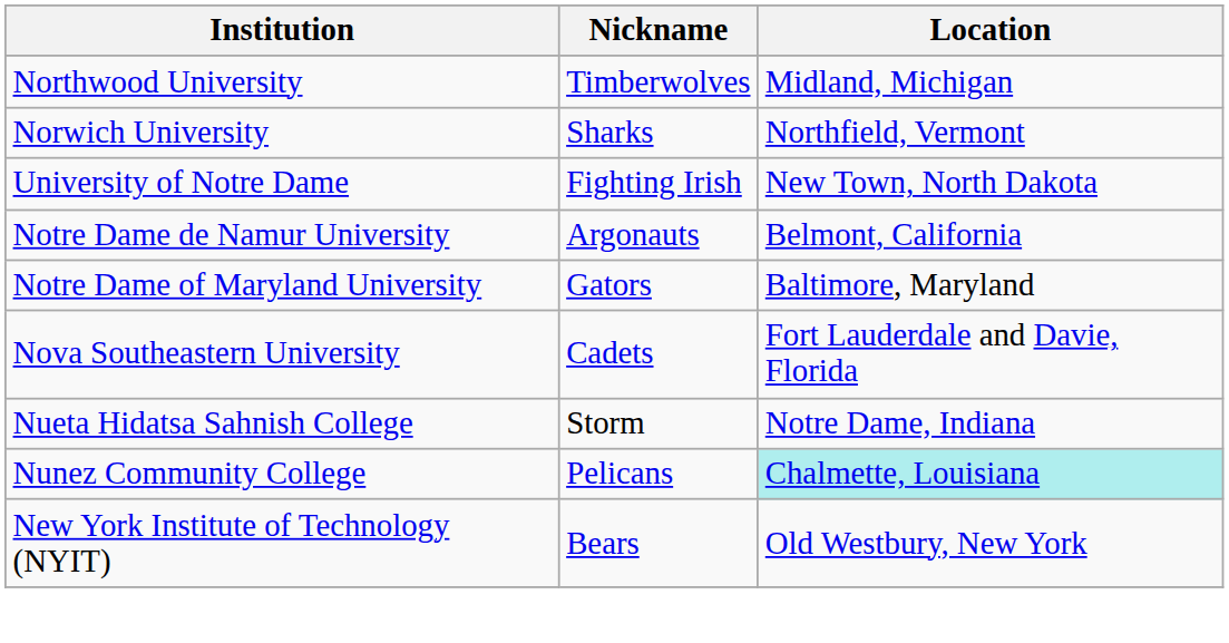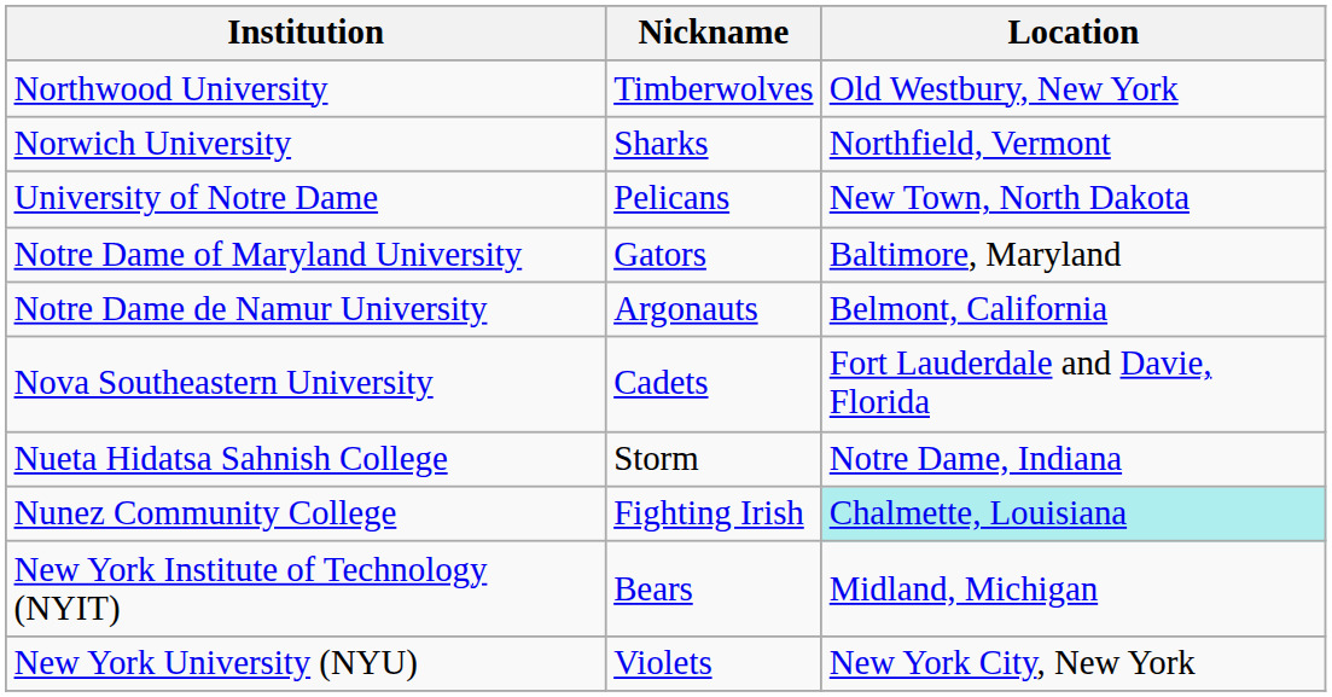Northwood University | Location: Midland, Michigan -> Old Westbury, New York
University of Notre Dame | Nickname: Fighting Irish -> Pelicans
rows swapped: Notre Dame de Namur University <-> Notre Dame of Maryland University
Nunez Community College | Nickname: Pelicans -> Fighting Irish
New York Institute of Technology (NYIT) | Location: Old Westbury, New York -> Midland, Michigan
+ row: New York University (NYU) | Violets | New York City, New York
